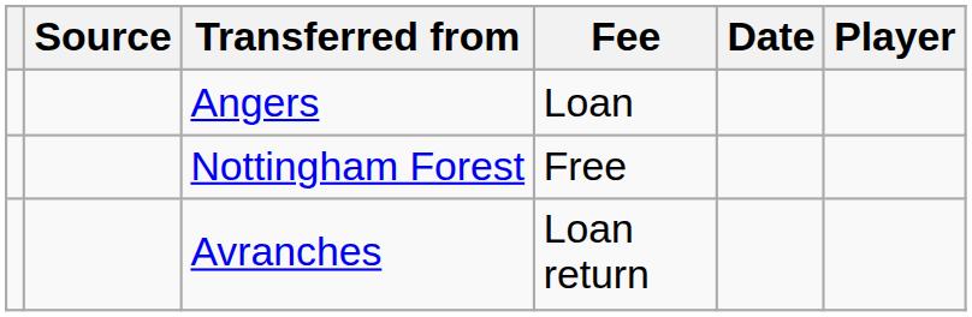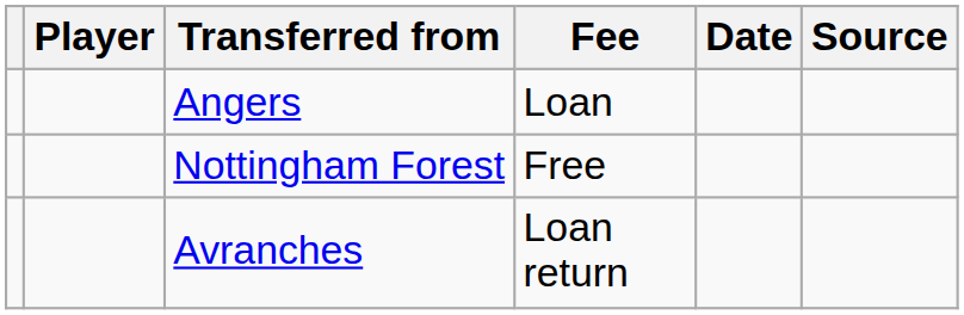columns swapped: Player <-> Source
